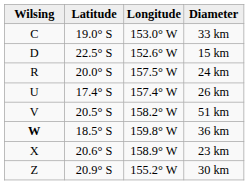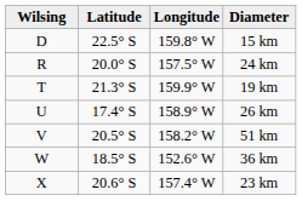- row: C | 19.0° S | 153.0° W | 33 km
15 km | Longitude: 152.6° W -> 159.8° W
+ row: T | 21.3° S | 159.9° W | 19 km
26 km | Longitude: 157.4° W -> 158.9° W
36 km | Wilsing: bold -> normal
36 km | Longitude: 159.8° W -> 152.6° W
23 km | Longitude: 158.9° W -> 157.4° W
- row: Z | 20.9° S | 155.2° W | 30 km
